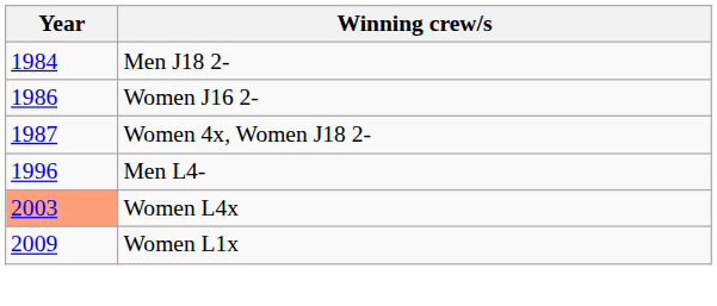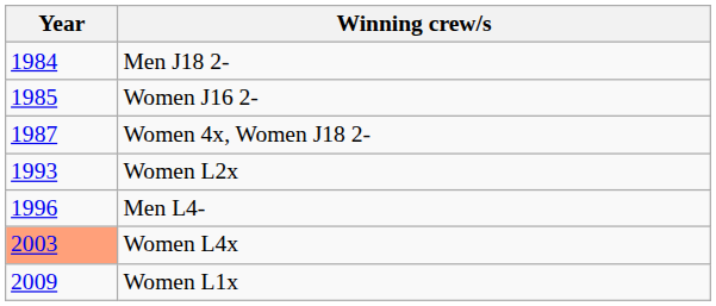Women J16 2- | Year: 1986 -> 1985
+ row: 1993 | Women L2x
